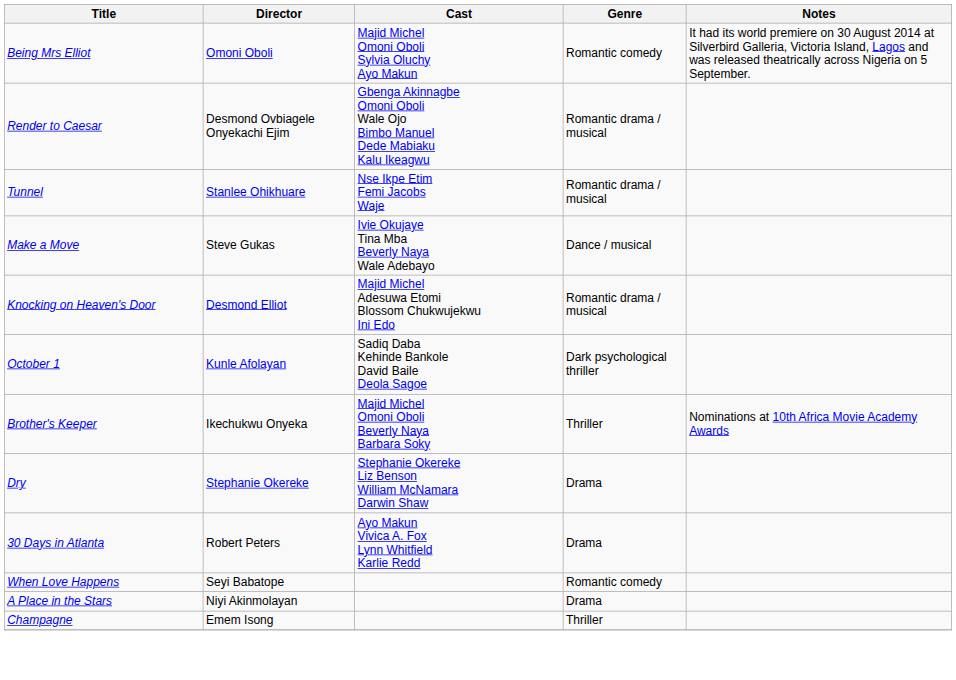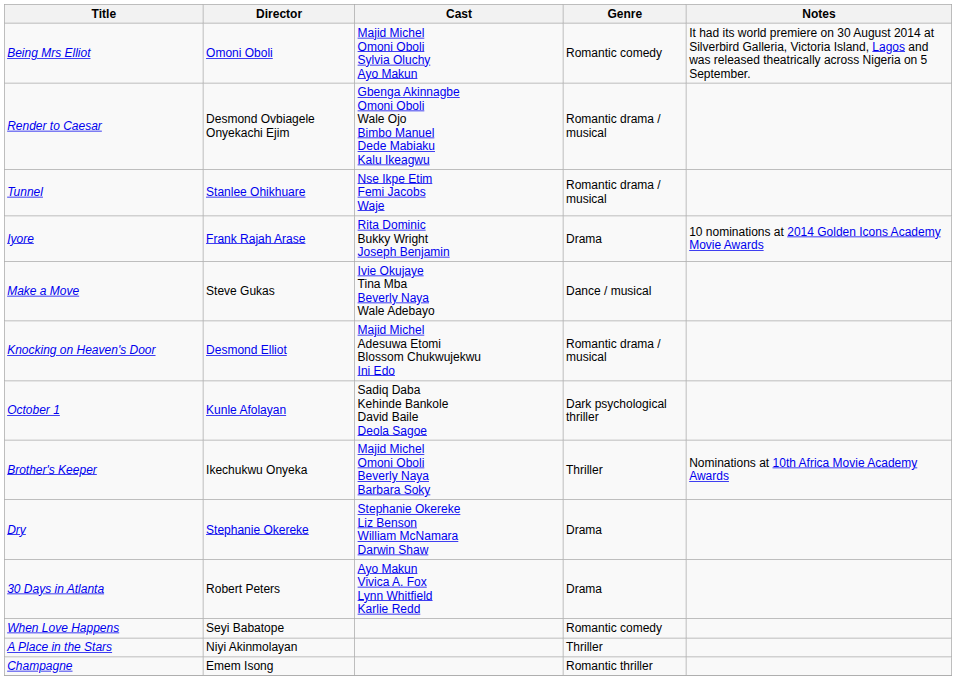+ row: Iyore | Frank Rajah Arase | Rita Dominic Bukky Wright Joseph Benjamin | Drama | 10 nominations at 2014 Golden Icons Academy Movie Awards
A Place in the Stars | Genre: Drama -> Thriller
Champagne | Genre: Thriller -> Romantic thriller
